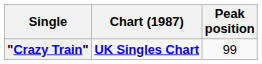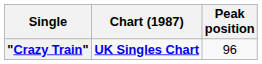"Crazy Train" | Peak position: 99 -> 96
